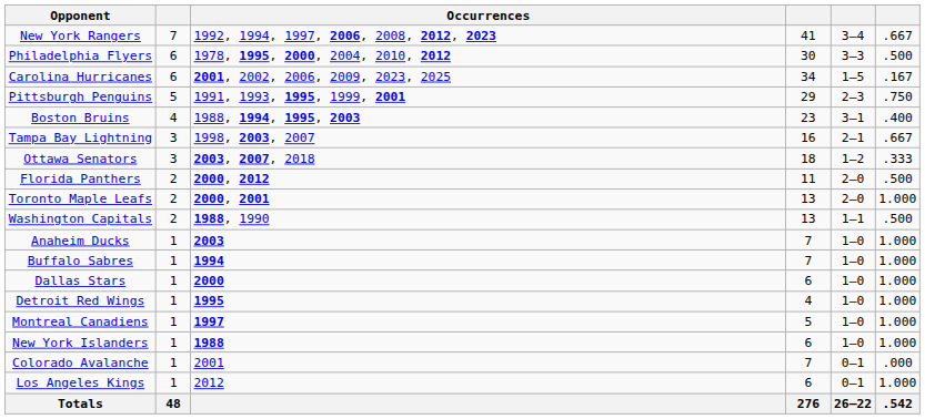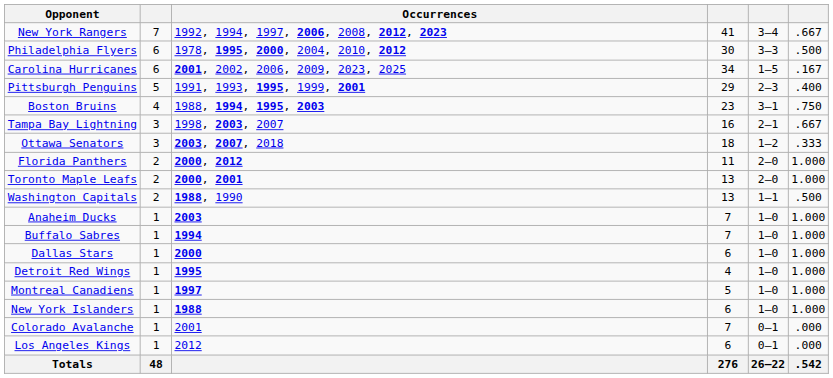Pittsburgh Penguins | column 6: .750 -> .400
Boston Bruins | column 6: .400 -> .750
Florida Panthers | column 6: .500 -> 1.000
Los Angeles Kings | column 6: 1.000 -> .000
